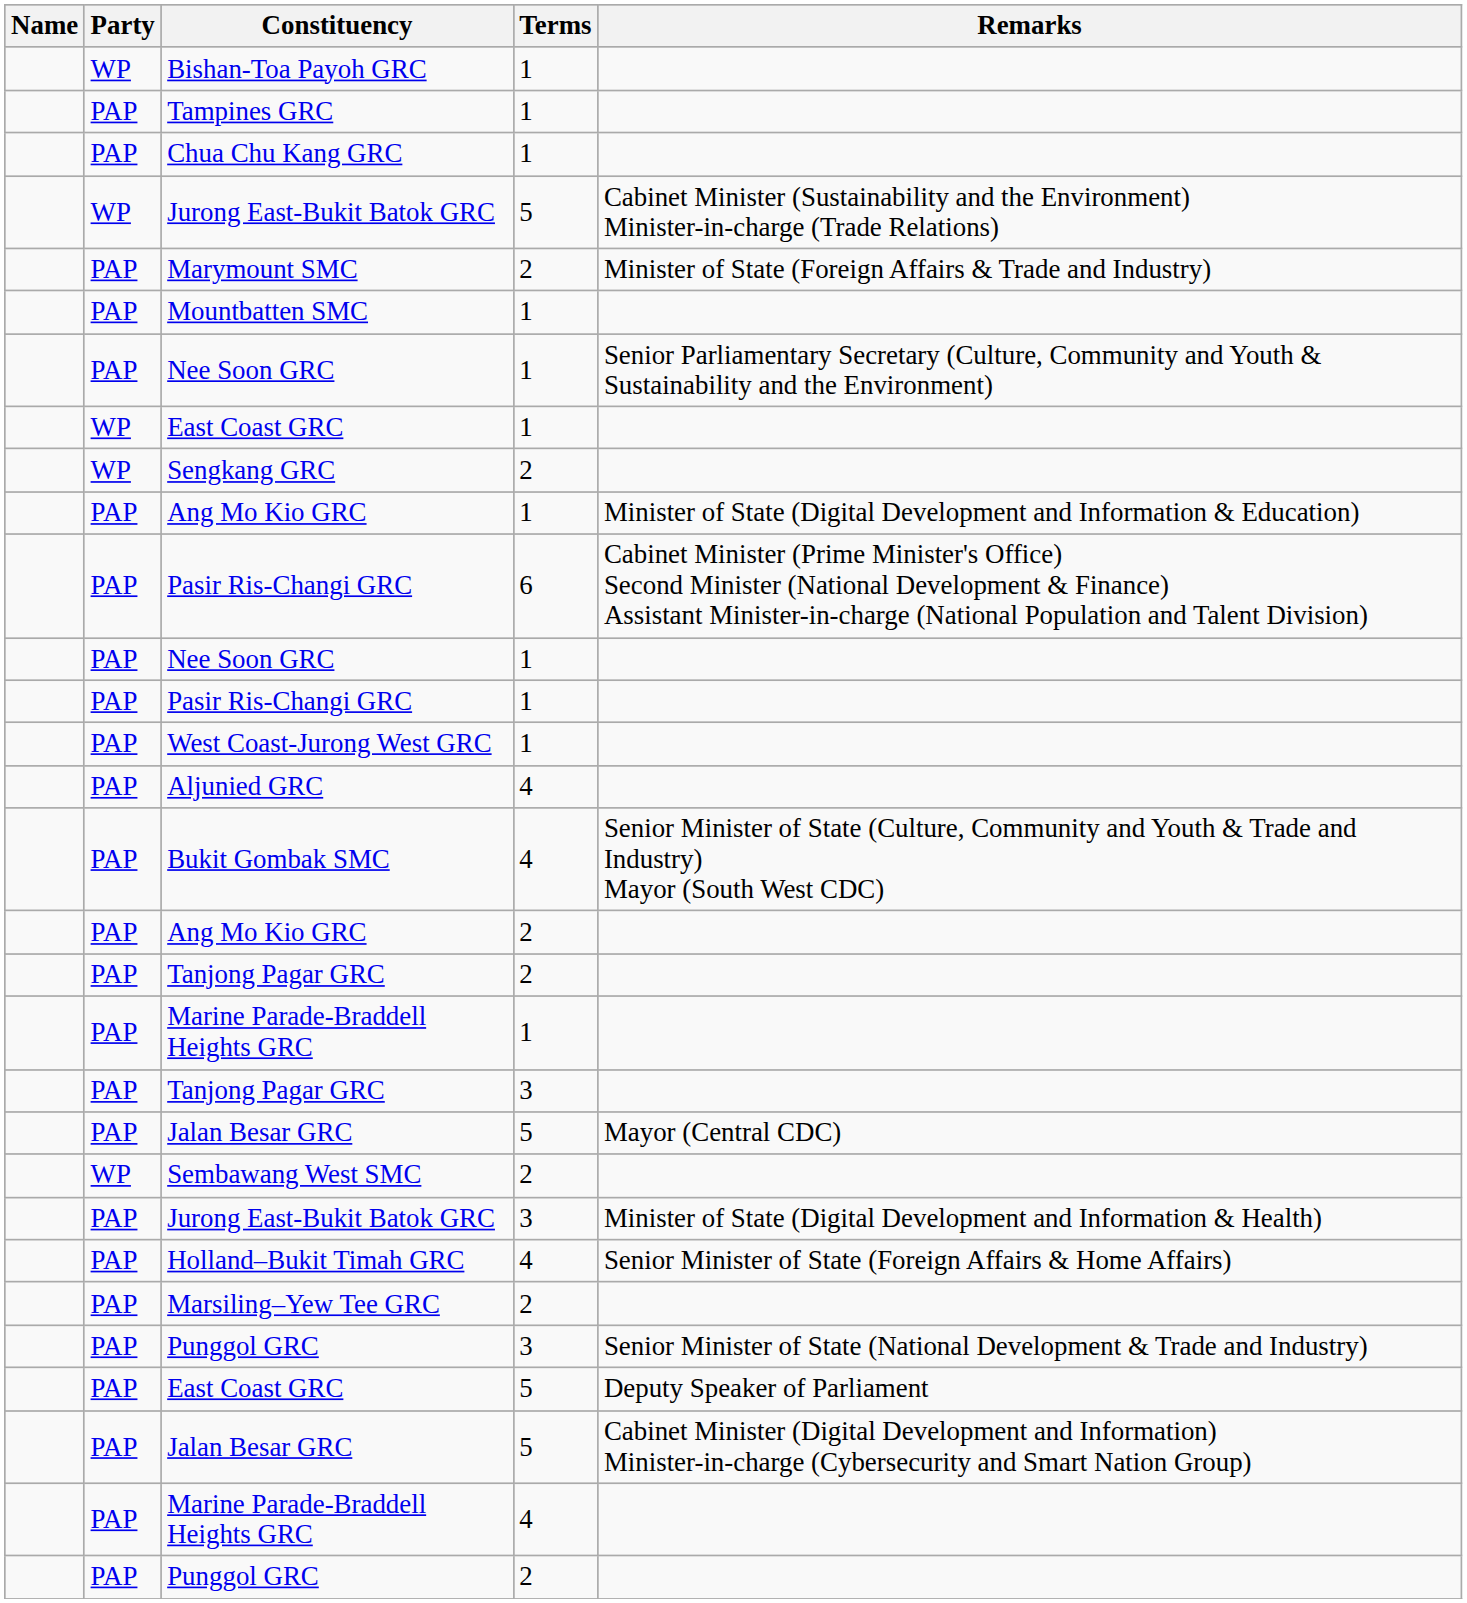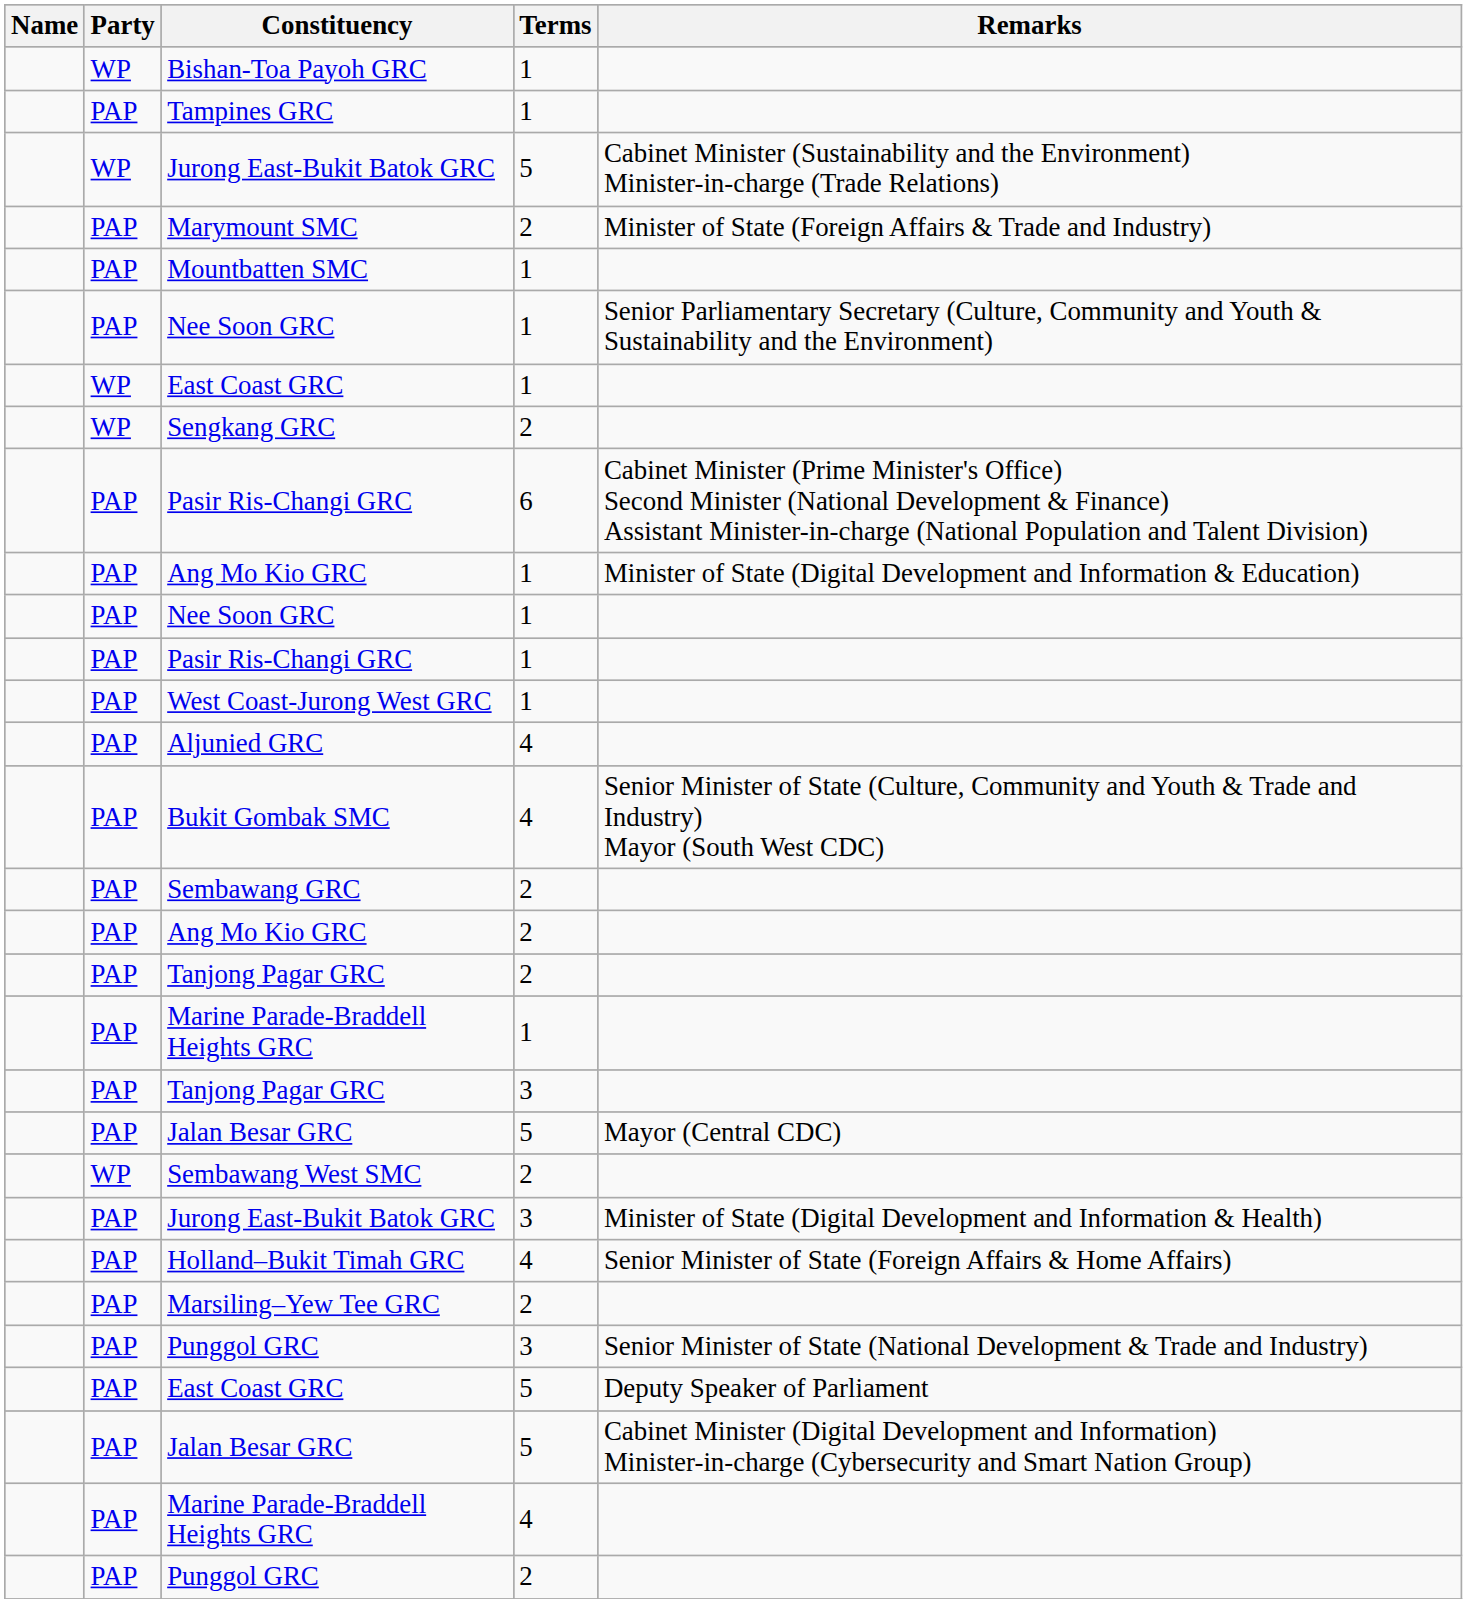- row: PAP | Chua Chu Kang GRC | 1
rows swapped: Pasir Ris-Changi GRC / 6 <-> Ang Mo Kio GRC / 1
+ row: PAP | Sembawang GRC | 2
